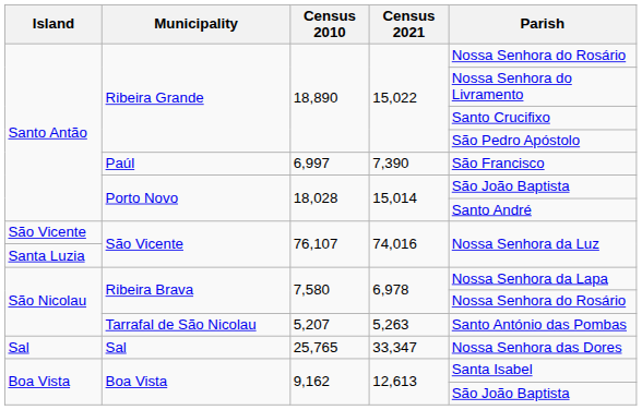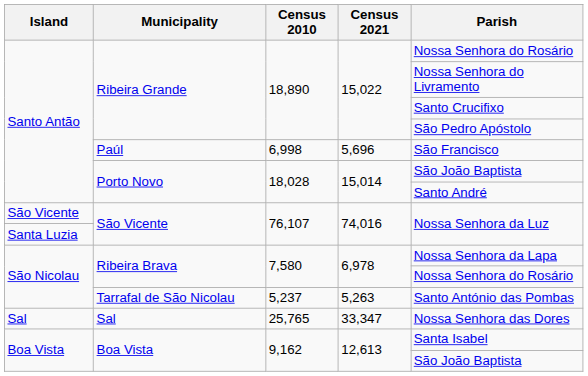Paúl | Census 2010: 6,997 -> 6,998
Paúl | Census 2021: 7,390 -> 5,696
Tarrafal de São Nicolau | Census 2010: 5,207 -> 5,237
